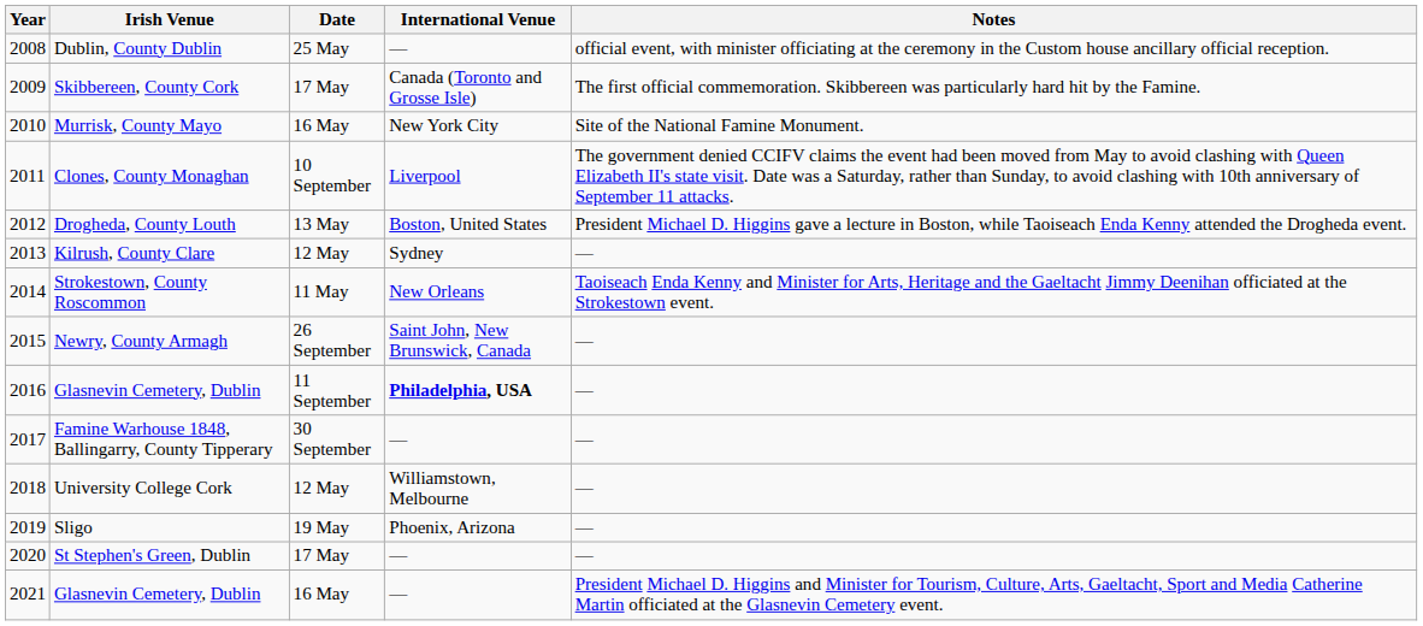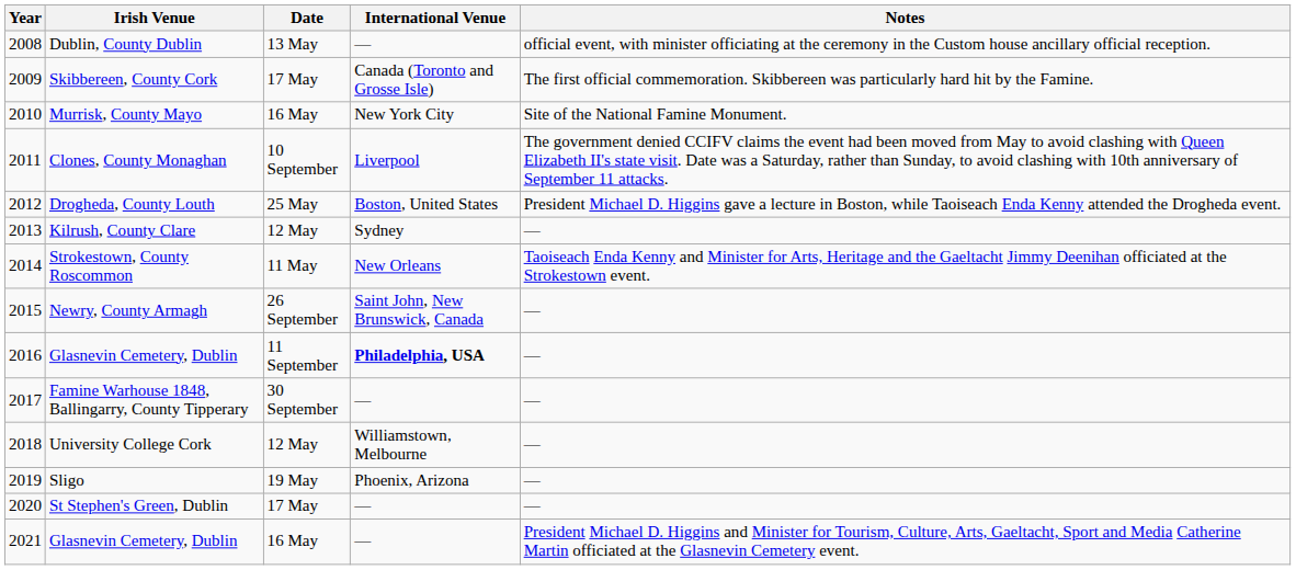Dublin, County Dublin | Date: 25 May -> 13 May
Drogheda, County Louth | Date: 13 May -> 25 May
